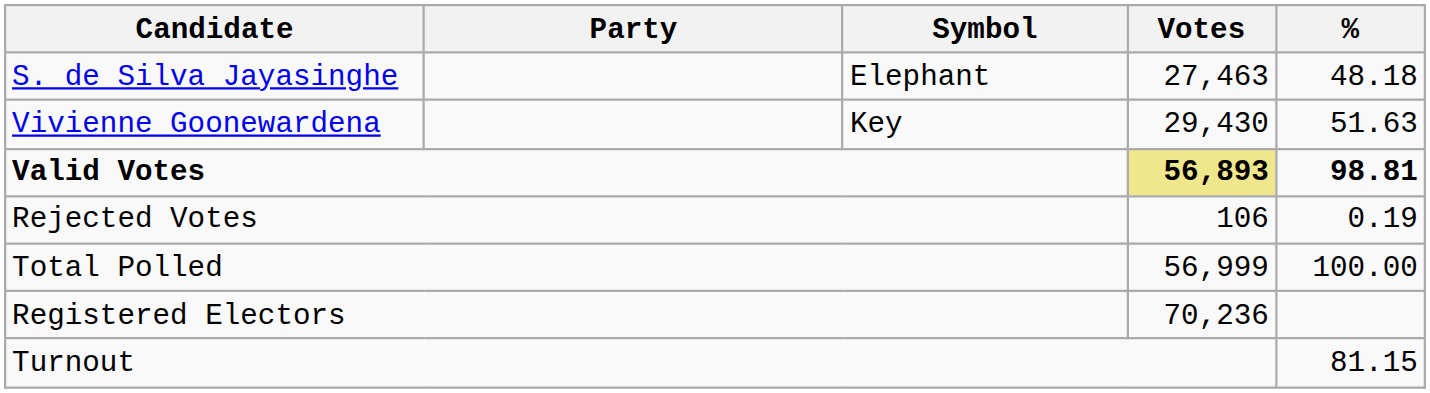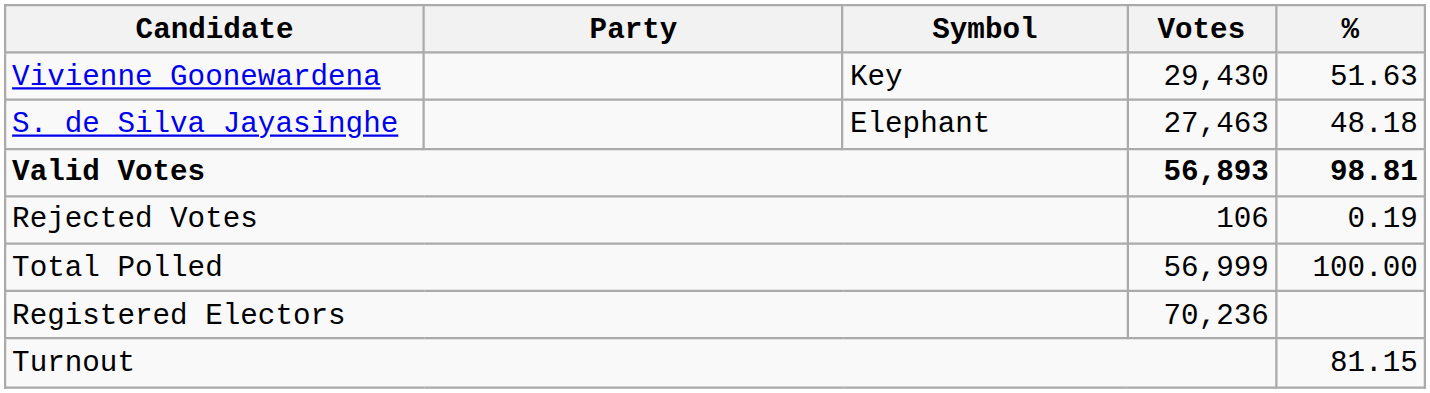rows swapped: Vivienne Goonewardena <-> S. de Silva Jayasinghe
Valid Votes | Votes: khaki background -> no background
